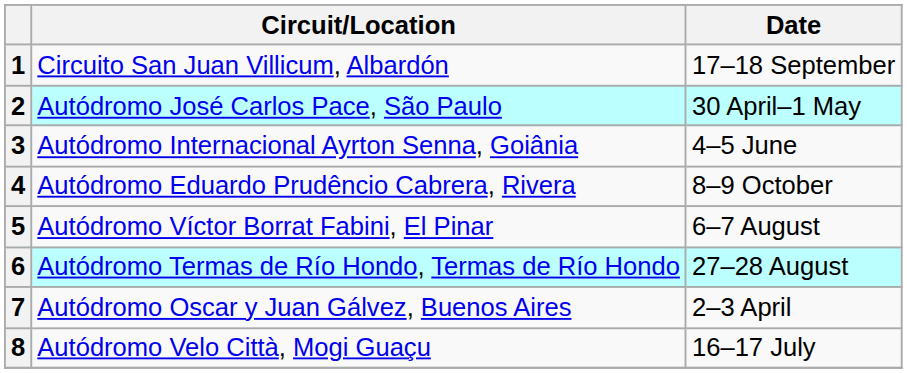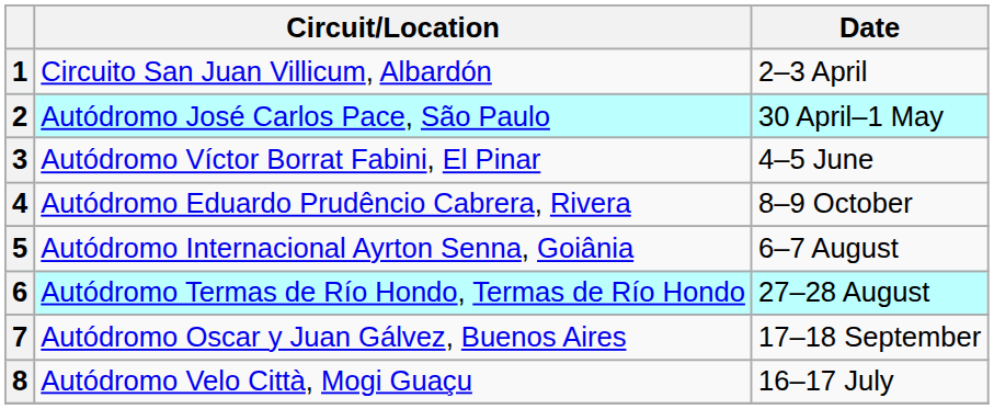1 | Date: 17–18 September -> 2–3 April
3 | Circuit/Location: Autódromo Internacional Ayrton Senna, Goiânia -> Autódromo Víctor Borrat Fabini, El Pinar
5 | Circuit/Location: Autódromo Víctor Borrat Fabini, El Pinar -> Autódromo Internacional Ayrton Senna, Goiânia
7 | Date: 2–3 April -> 17–18 September
